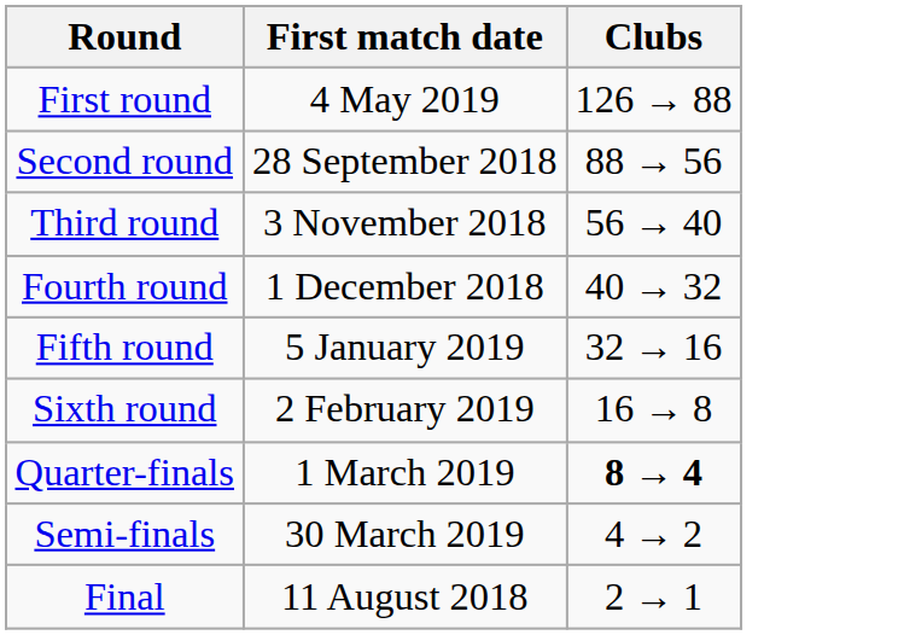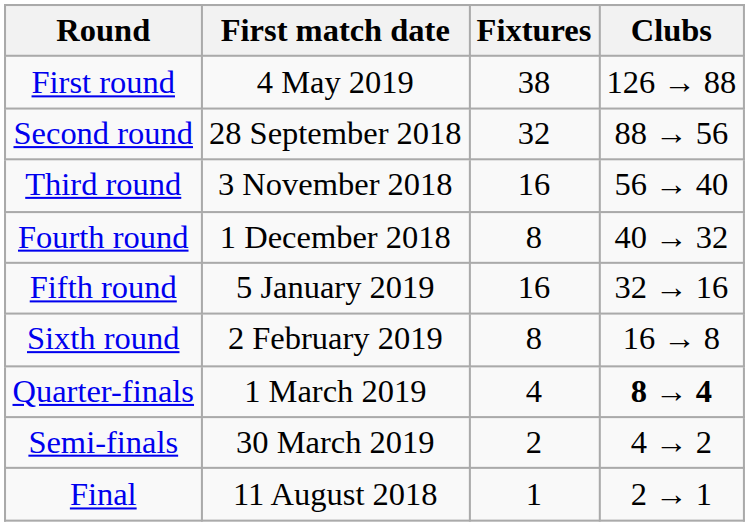+ column: Fixtures | 38 | 32 | 16 | 8 | 16 | 8 | 4 | 2 | 1
